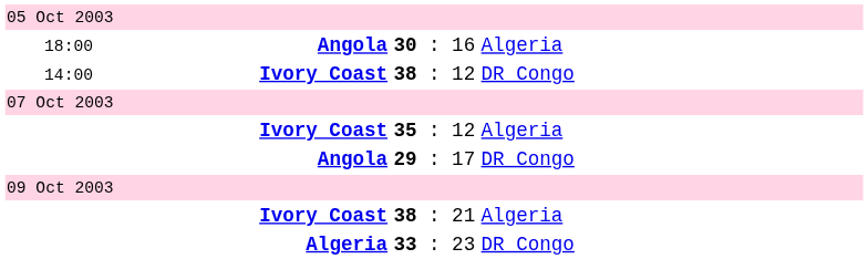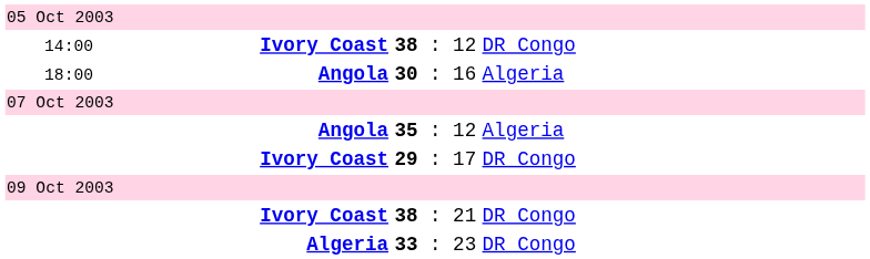rows swapped: 38 : 12 <-> 30 : 16
35 : 12 | column 2: Ivory Coast -> Angola
29 : 17 | column 2: Angola -> Ivory Coast
38 : 21 | column 4: Algeria -> DR Congo
